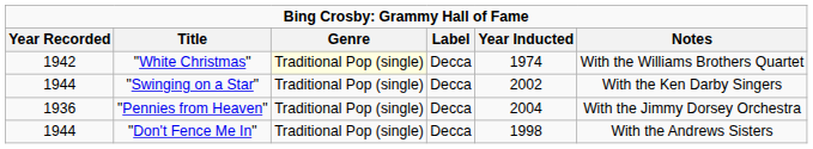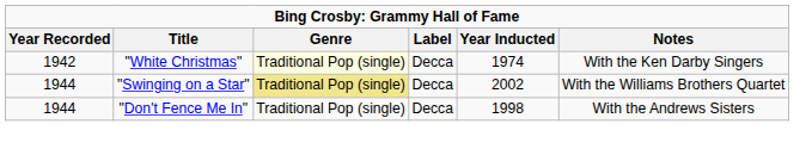"White Christmas" | Notes: With the Williams Brothers Quartet -> With the Ken Darby Singers
"Swinging on a Star" | Genre: no background -> khaki background
"Swinging on a Star" | Notes: With the Ken Darby Singers -> With the Williams Brothers Quartet
- row: 1936 | "Pennies from Heaven" | Traditional Pop (single) | Decca | 2004 | With the Jimmy Dorsey Orchestra
